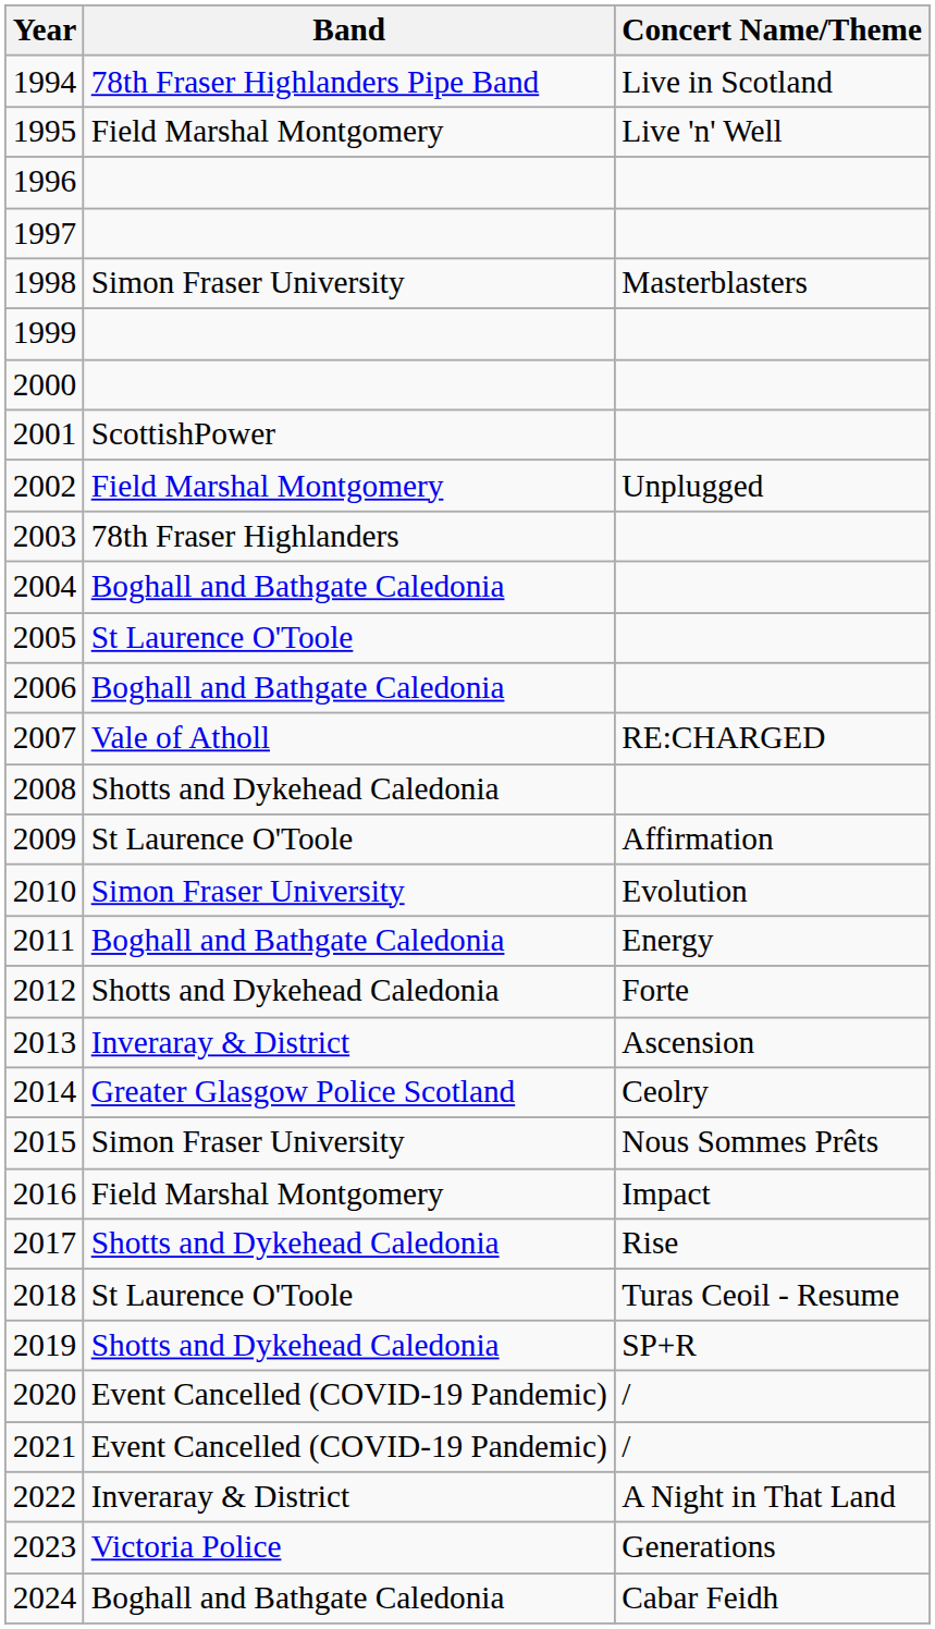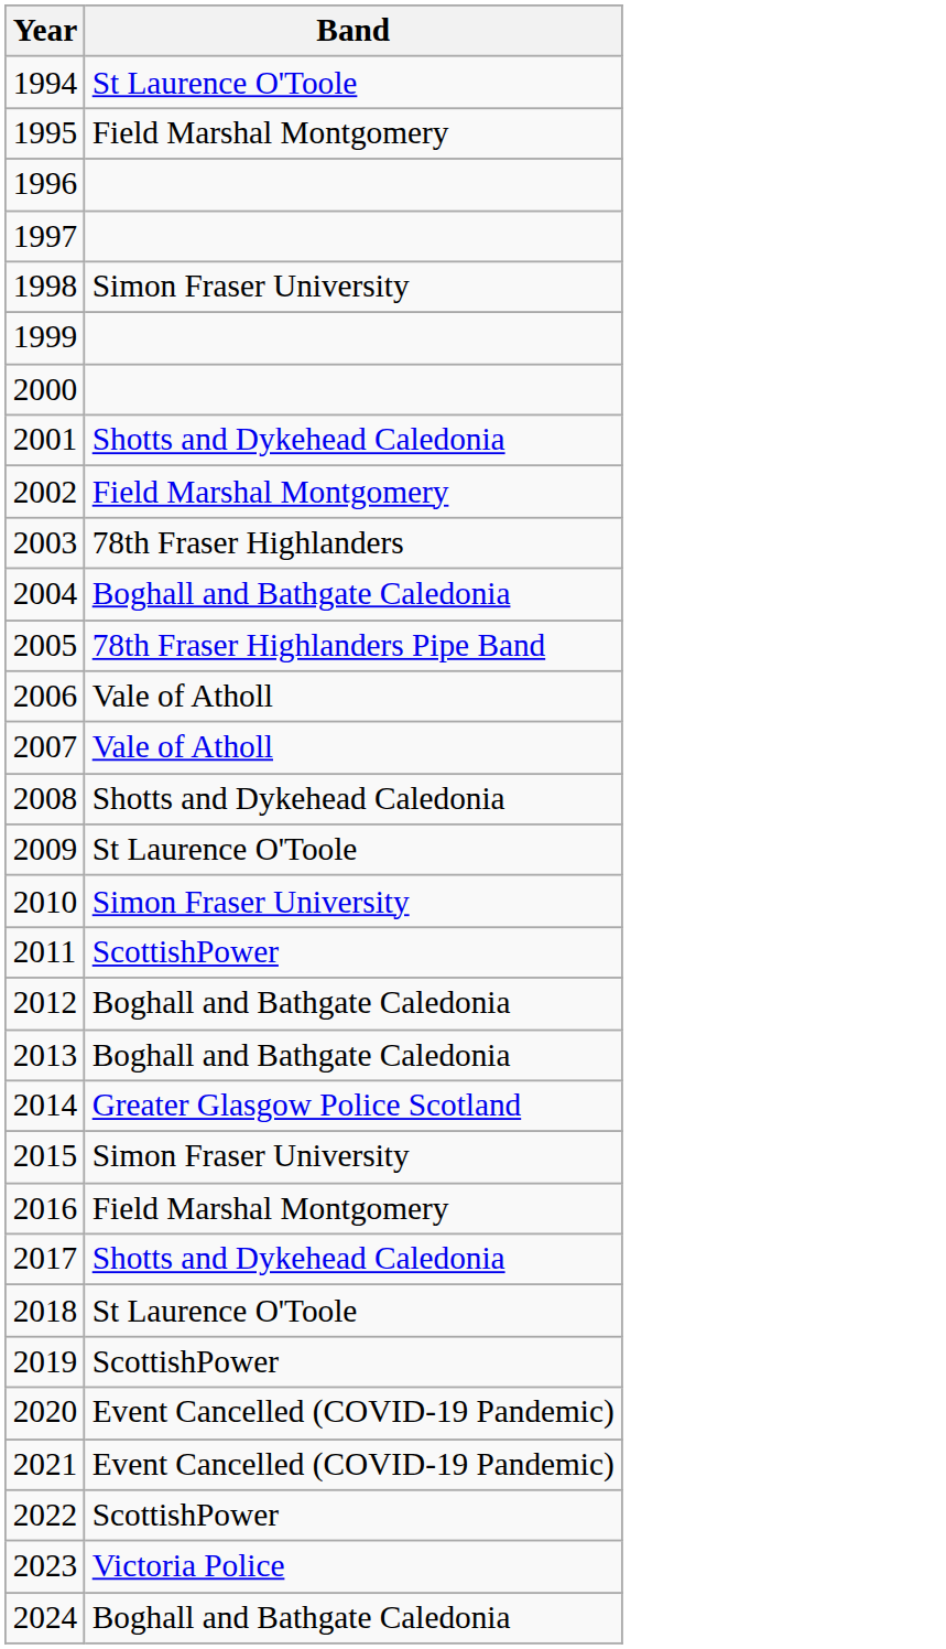- column: Concert Name/Theme | Live in Scotland | Live 'n' Well | Masterblasters | Unplugged | RE:CHARGED | Affirmation | Evolution | Energy | Forte | Ascension | Ceolry | Nous Sommes Prêts | Impact | Rise | Turas Ceoil - Resume | SP+R | / | / | A Night in That Land | Generations | Cabar Feidh
1994 | Band: 78th Fraser Highlanders Pipe Band -> St Laurence O'Toole
2001 | Band: ScottishPower -> Shotts and Dykehead Caledonia
2005 | Band: St Laurence O'Toole -> 78th Fraser Highlanders Pipe Band
2006 | Band: Boghall and Bathgate Caledonia -> Vale of Atholl
2011 | Band: Boghall and Bathgate Caledonia -> ScottishPower
2012 | Band: Shotts and Dykehead Caledonia -> Boghall and Bathgate Caledonia
2013 | Band: Inveraray & District -> Boghall and Bathgate Caledonia
2019 | Band: Shotts and Dykehead Caledonia -> ScottishPower
2022 | Band: Inveraray & District -> ScottishPower
